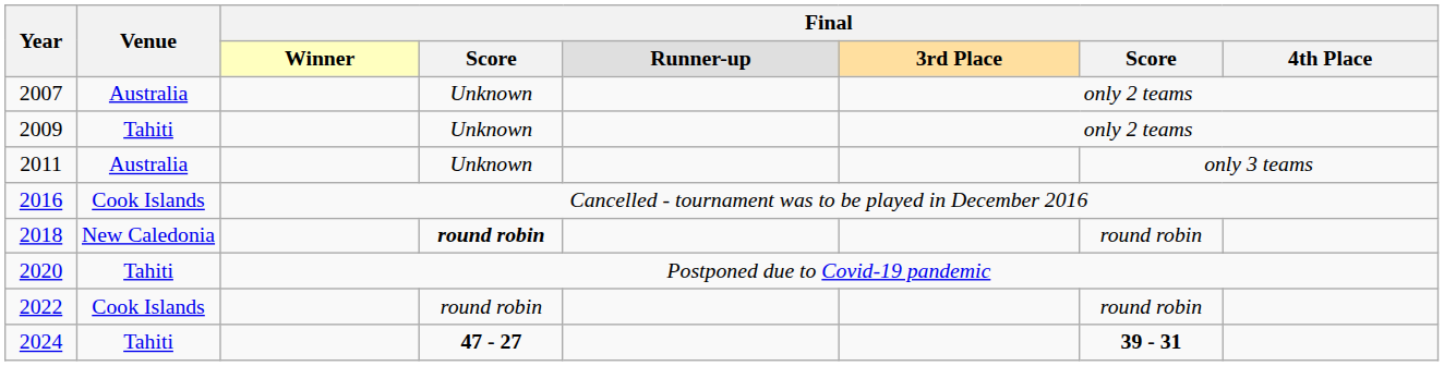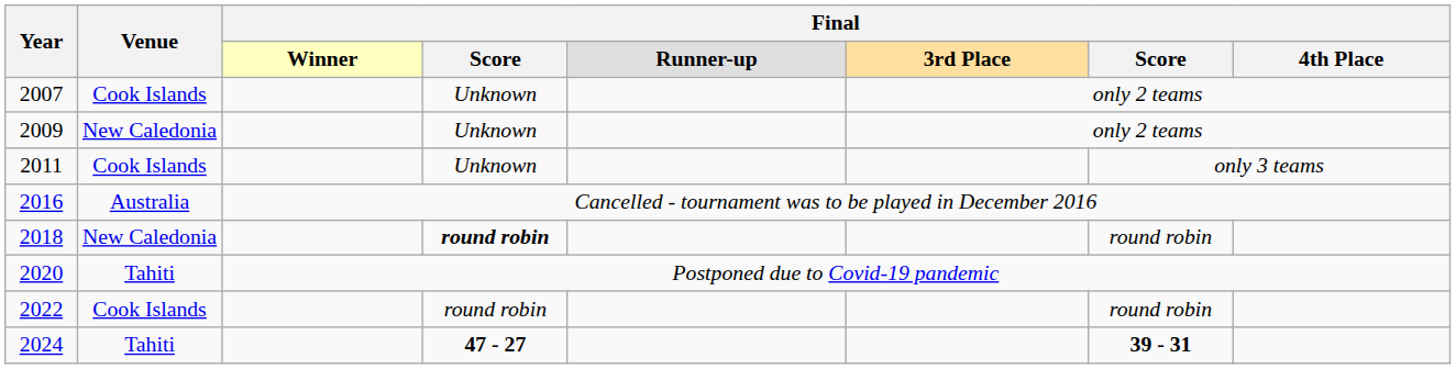2007 | Venue: Australia -> Cook Islands
2009 | Venue: Tahiti -> New Caledonia
2011 | Venue: Australia -> Cook Islands
2016 | Venue: Cook Islands -> Australia
